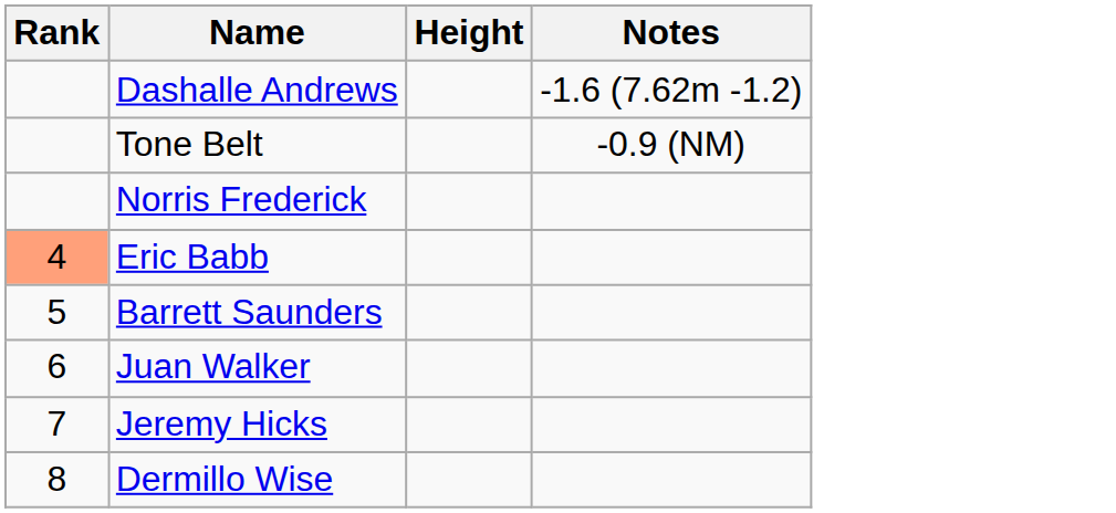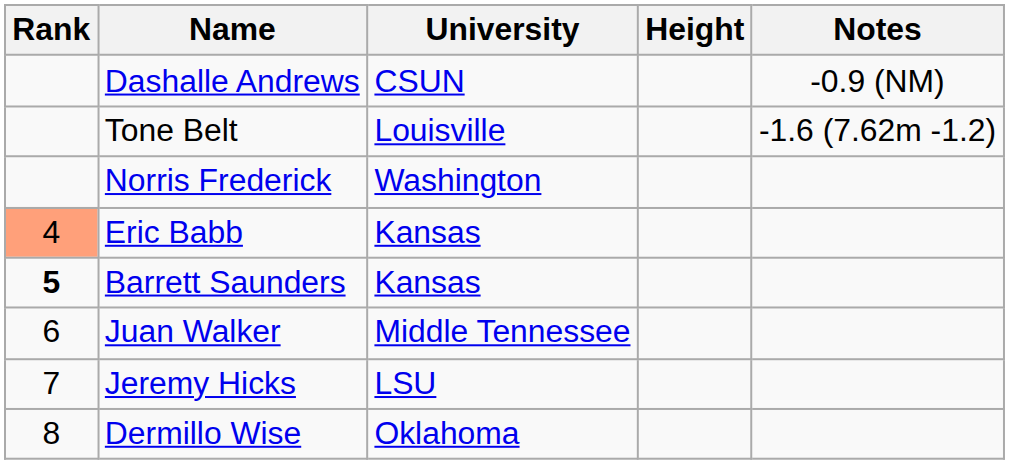+ column: University | CSUN | Louisville | Washington | Kansas | Kansas | Middle Tennessee | LSU | Oklahoma
Dashalle Andrews | Notes: -1.6 (7.62m -1.2) -> -0.9 (NM)
Tone Belt | Notes: -0.9 (NM) -> -1.6 (7.62m -1.2)
Barrett Saunders | Rank: normal -> bold
